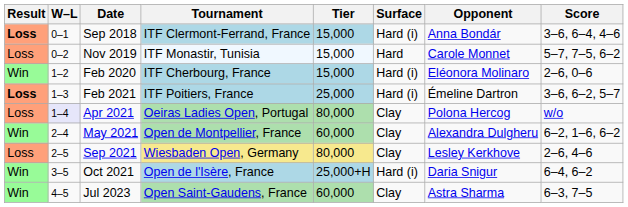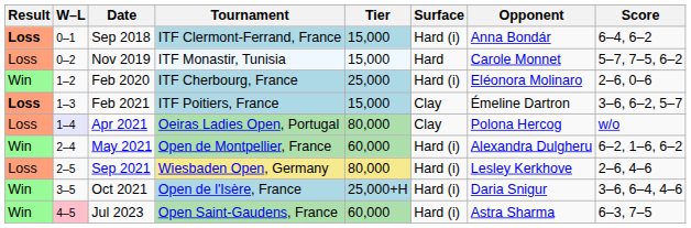Sep 2018 | Score: 3–6, 6–4, 4–6 -> 6–4, 6–2
Feb 2020 | Tier: 15,000 -> 25,000
Feb 2021 | Tier: 25,000 -> 15,000
Feb 2021 | Surface: Hard (i) -> Clay
May 2021 | Surface: Clay -> Hard (i)
Sep 2021 | Surface: Clay -> Hard (i)
Oct 2021 | Score: 6–4, 6–2 -> 3–6, 6–4, 4–6
Jul 2023 | W–L: no background -> pink background
Jul 2023 | Surface: Clay -> Hard (i)
